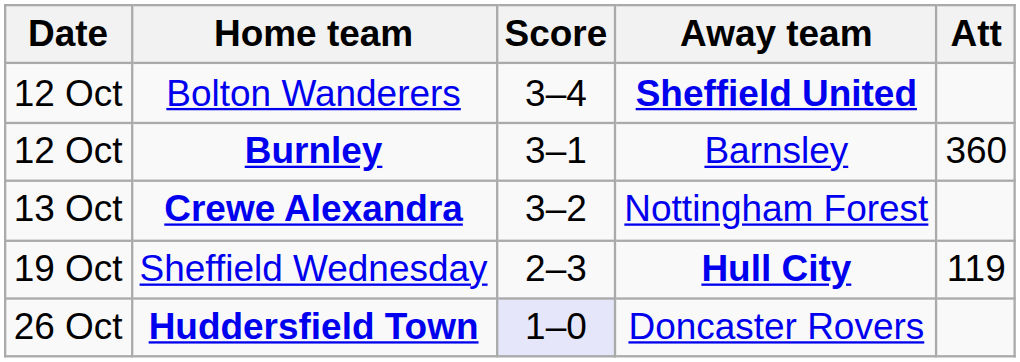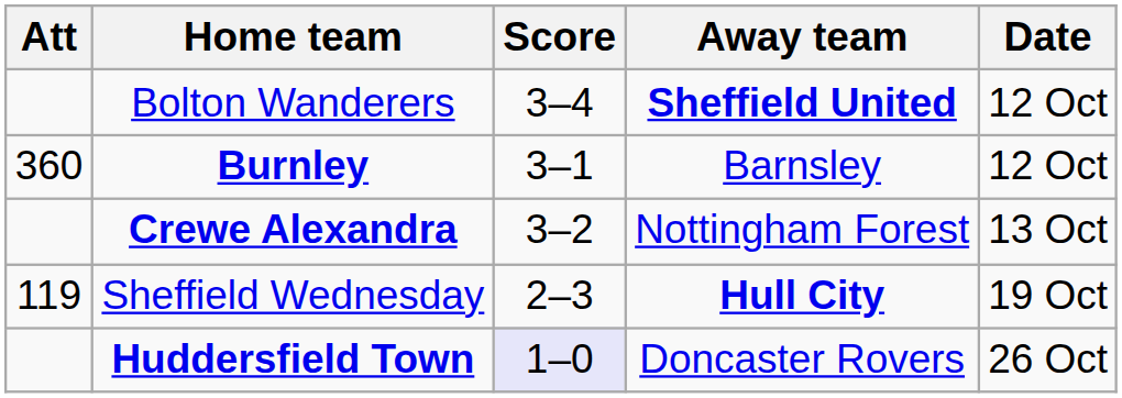columns swapped: Date <-> Att
